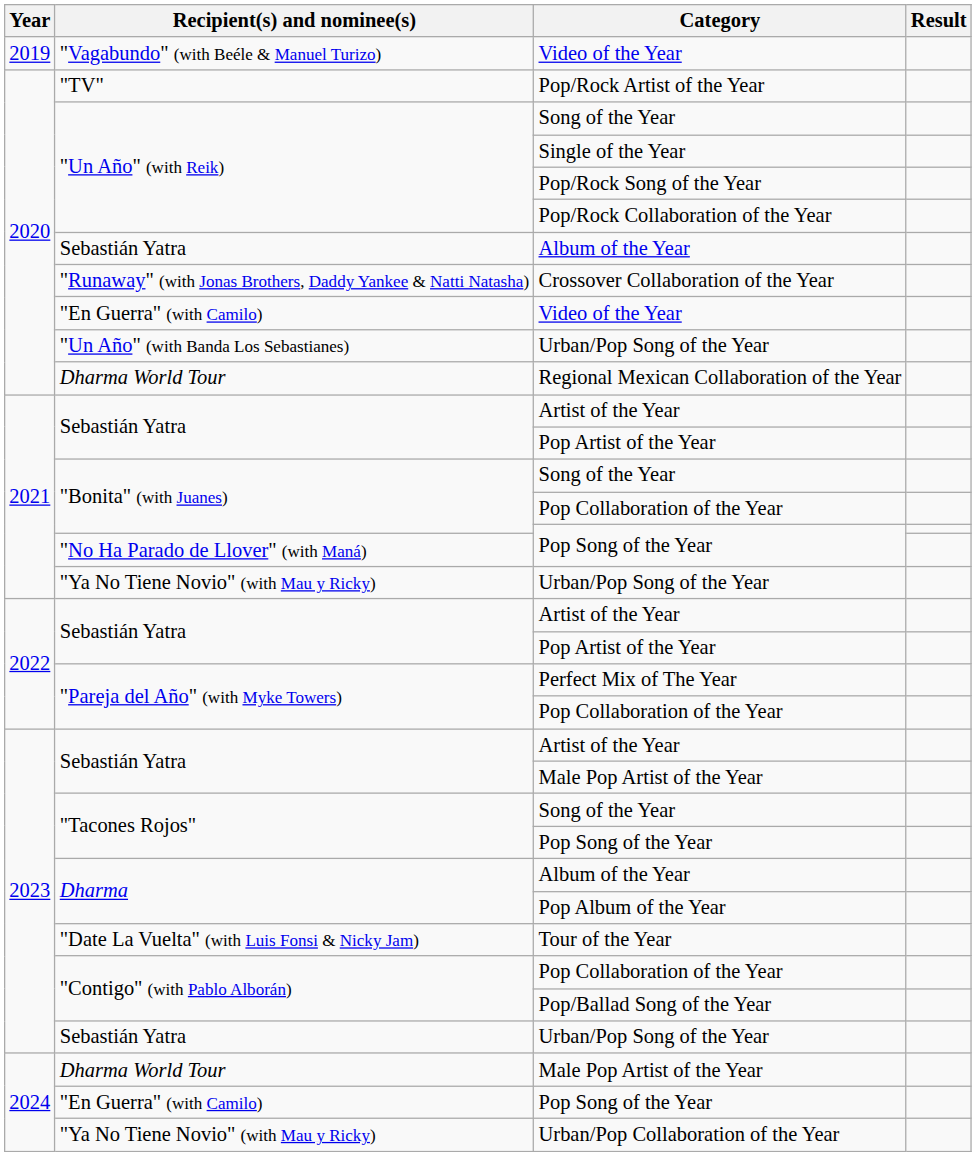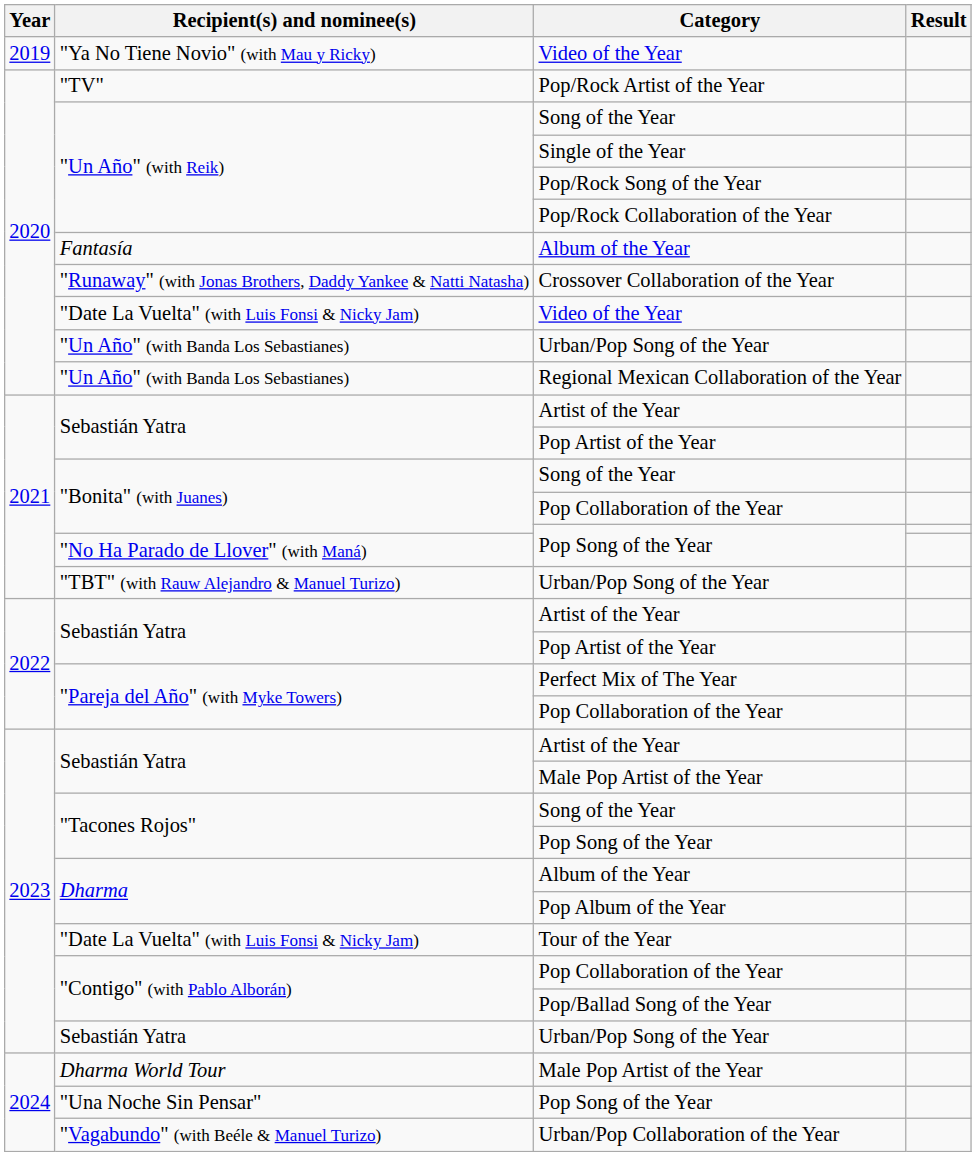2019 / Video of the Year | Recipient(s) and nominee(s): "Vagabundo" (with Beéle & Manuel Turizo) -> "Ya No Tiene Novio" (with Mau y Ricky)
2020 / Album of the Year | Recipient(s) and nominee(s): Sebastián Yatra -> Fantasía
2020 / Video of the Year | Recipient(s) and nominee(s): "En Guerra" (with Camilo) -> "Date La Vuelta" (with Luis Fonsi & Nicky Jam)
Regional Mexican Collaboration of the Year | Recipient(s) and nominee(s): Dharma World Tour -> "Un Año" (with Banda Los Sebastianes)
2021 / Urban/Pop Song of the Year | Recipient(s) and nominee(s): "Ya No Tiene Novio" (with Mau y Ricky) -> "TBT" (with Rauw Alejandro & Manuel Turizo)
2024 / Pop Song of the Year | Recipient(s) and nominee(s): "En Guerra" (with Camilo) -> "Una Noche Sin Pensar"
Urban/Pop Collaboration of the Year | Recipient(s) and nominee(s): "Ya No Tiene Novio" (with Mau y Ricky) -> "Vagabundo" (with Beéle & Manuel Turizo)
